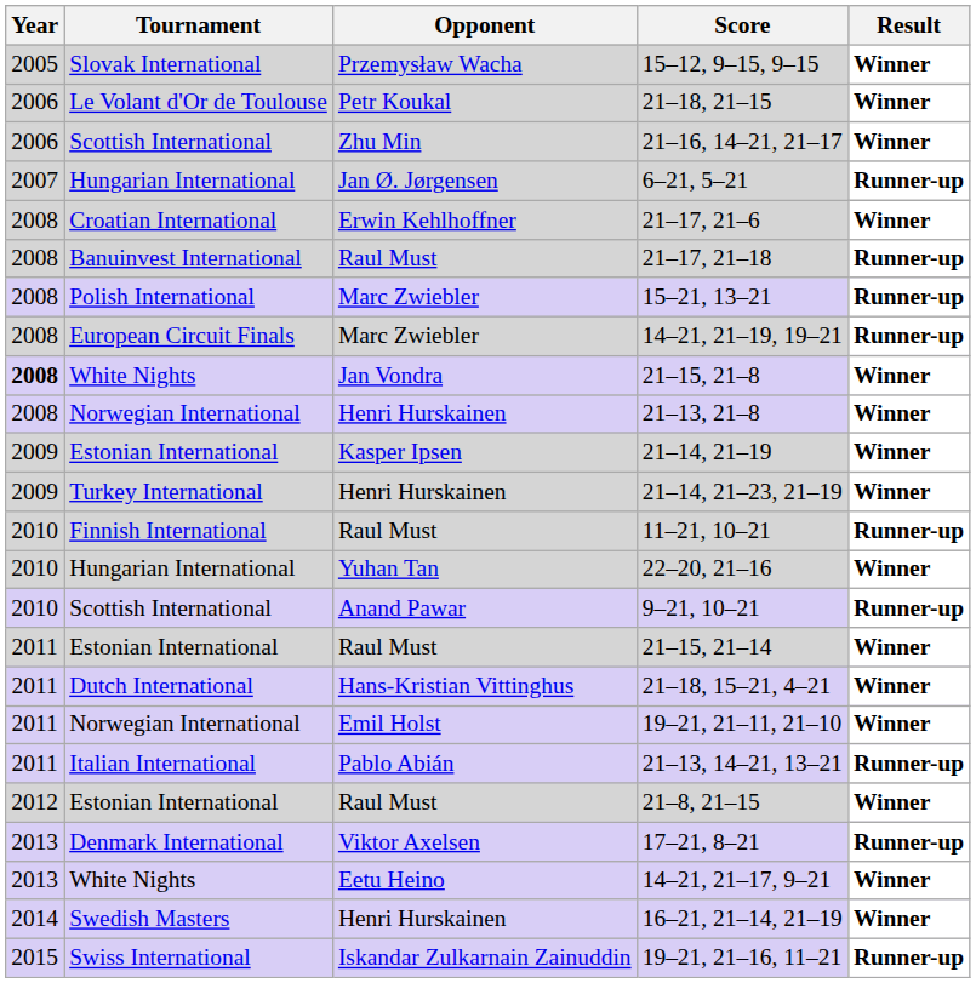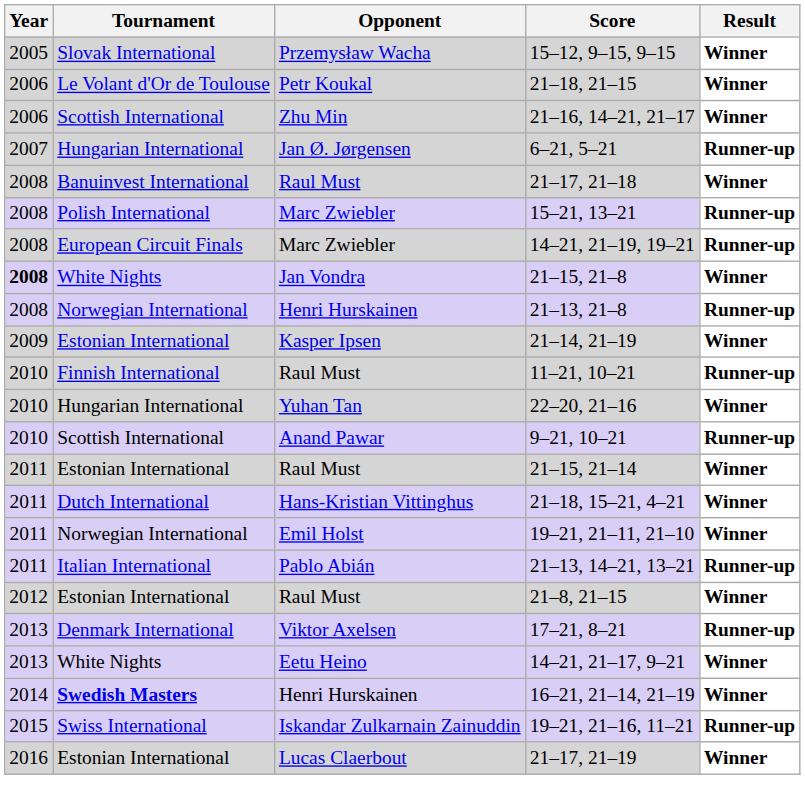- row: 2008 | Croatian International | Erwin Kehlhoffner | 21–17, 21–6 | Winner
21–17, 21–18 | Result: Runner-up -> Winner
21–13, 21–8 | Result: Winner -> Runner-up
- row: 2009 | Turkey International | Henri Hurskainen | 21–14, 21–23, 21–19 | Winner
16–21, 21–14, 21–19 | Tournament: normal -> bold
+ row: 2016 | Estonian International | Lucas Claerbout | 21–17, 21–19 | Winner
